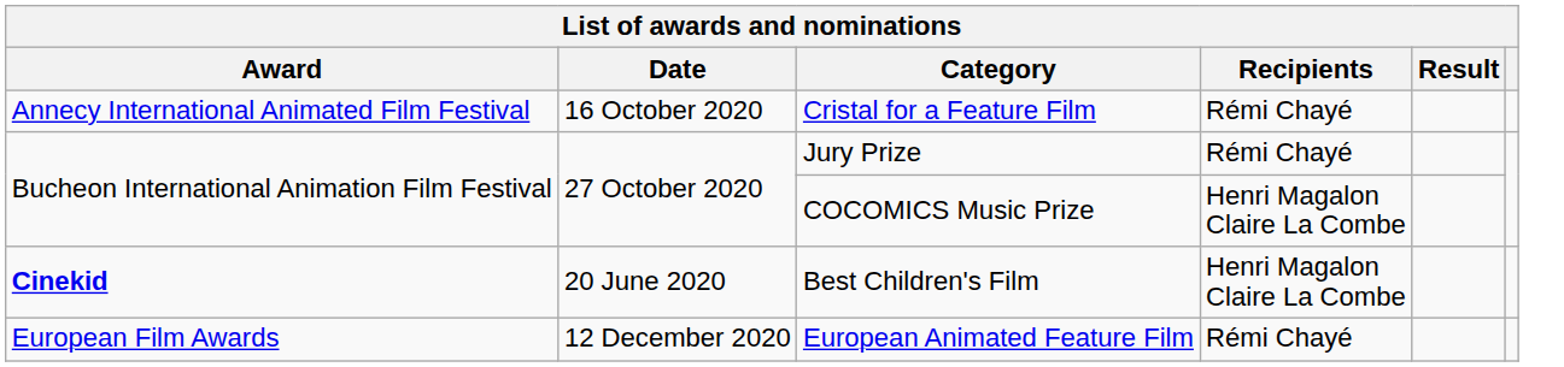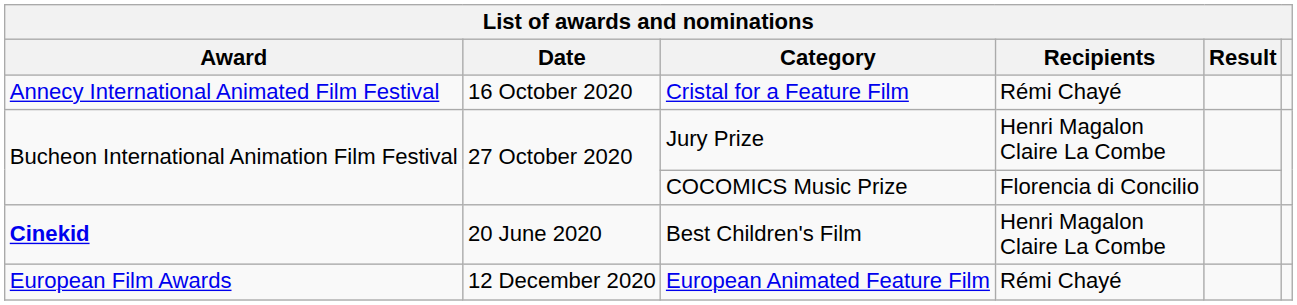Jury Prize | Recipients: Rémi Chayé -> Henri Magalon Claire La Combe
COCOMICS Music Prize | Recipients: Henri Magalon Claire La Combe -> Florencia di Concilio
